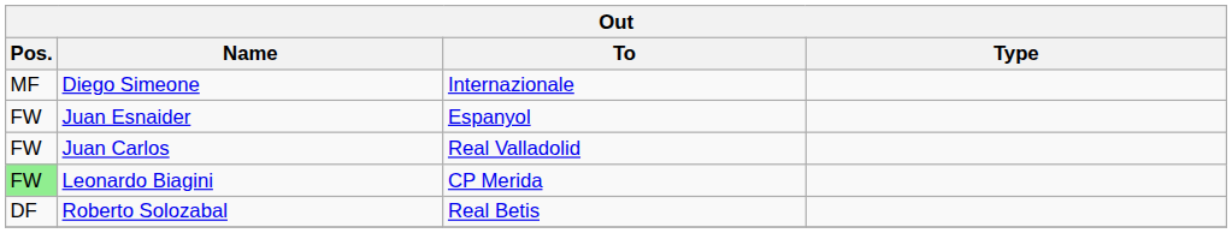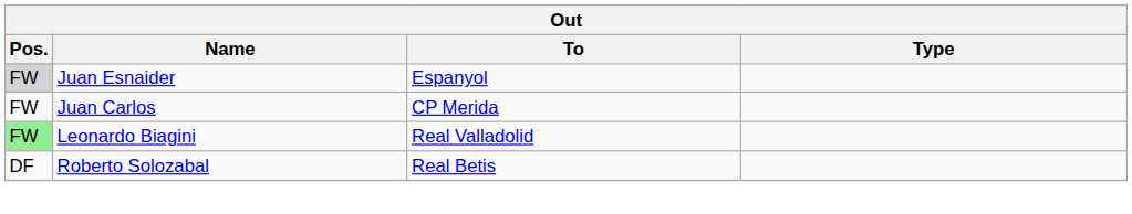- row: MF | Diego Simeone | Internazionale
Juan Esnaider | Pos.: no background -> lightgrey background
Juan Carlos | To: Real Valladolid -> CP Merida
Leonardo Biagini | To: CP Merida -> Real Valladolid
